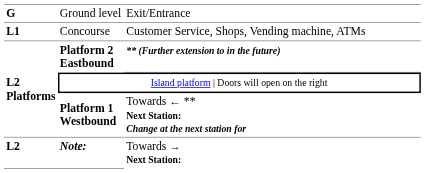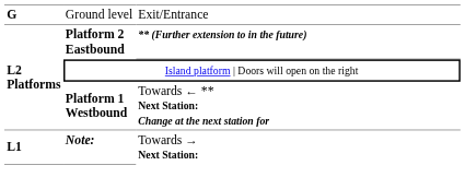- row: L1 | Concourse | Customer Service, Shops, Vending machine, ATMs
Note: | column 1: L2 -> L1
